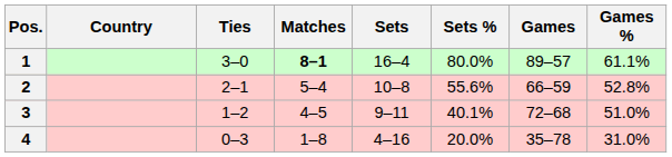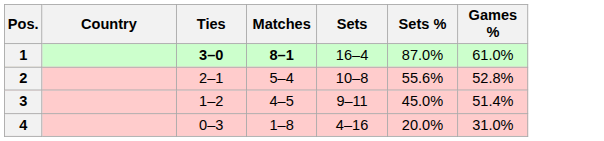- column: Games | 89–57 | 66–59 | 72–68 | 35–78
1 | Ties: normal -> bold
1 | Sets %: 80.0% -> 87.0%
1 | Games %: 61.1% -> 61.0%
3 | Sets %: 40.1% -> 45.0%
3 | Games %: 51.0% -> 51.4%
